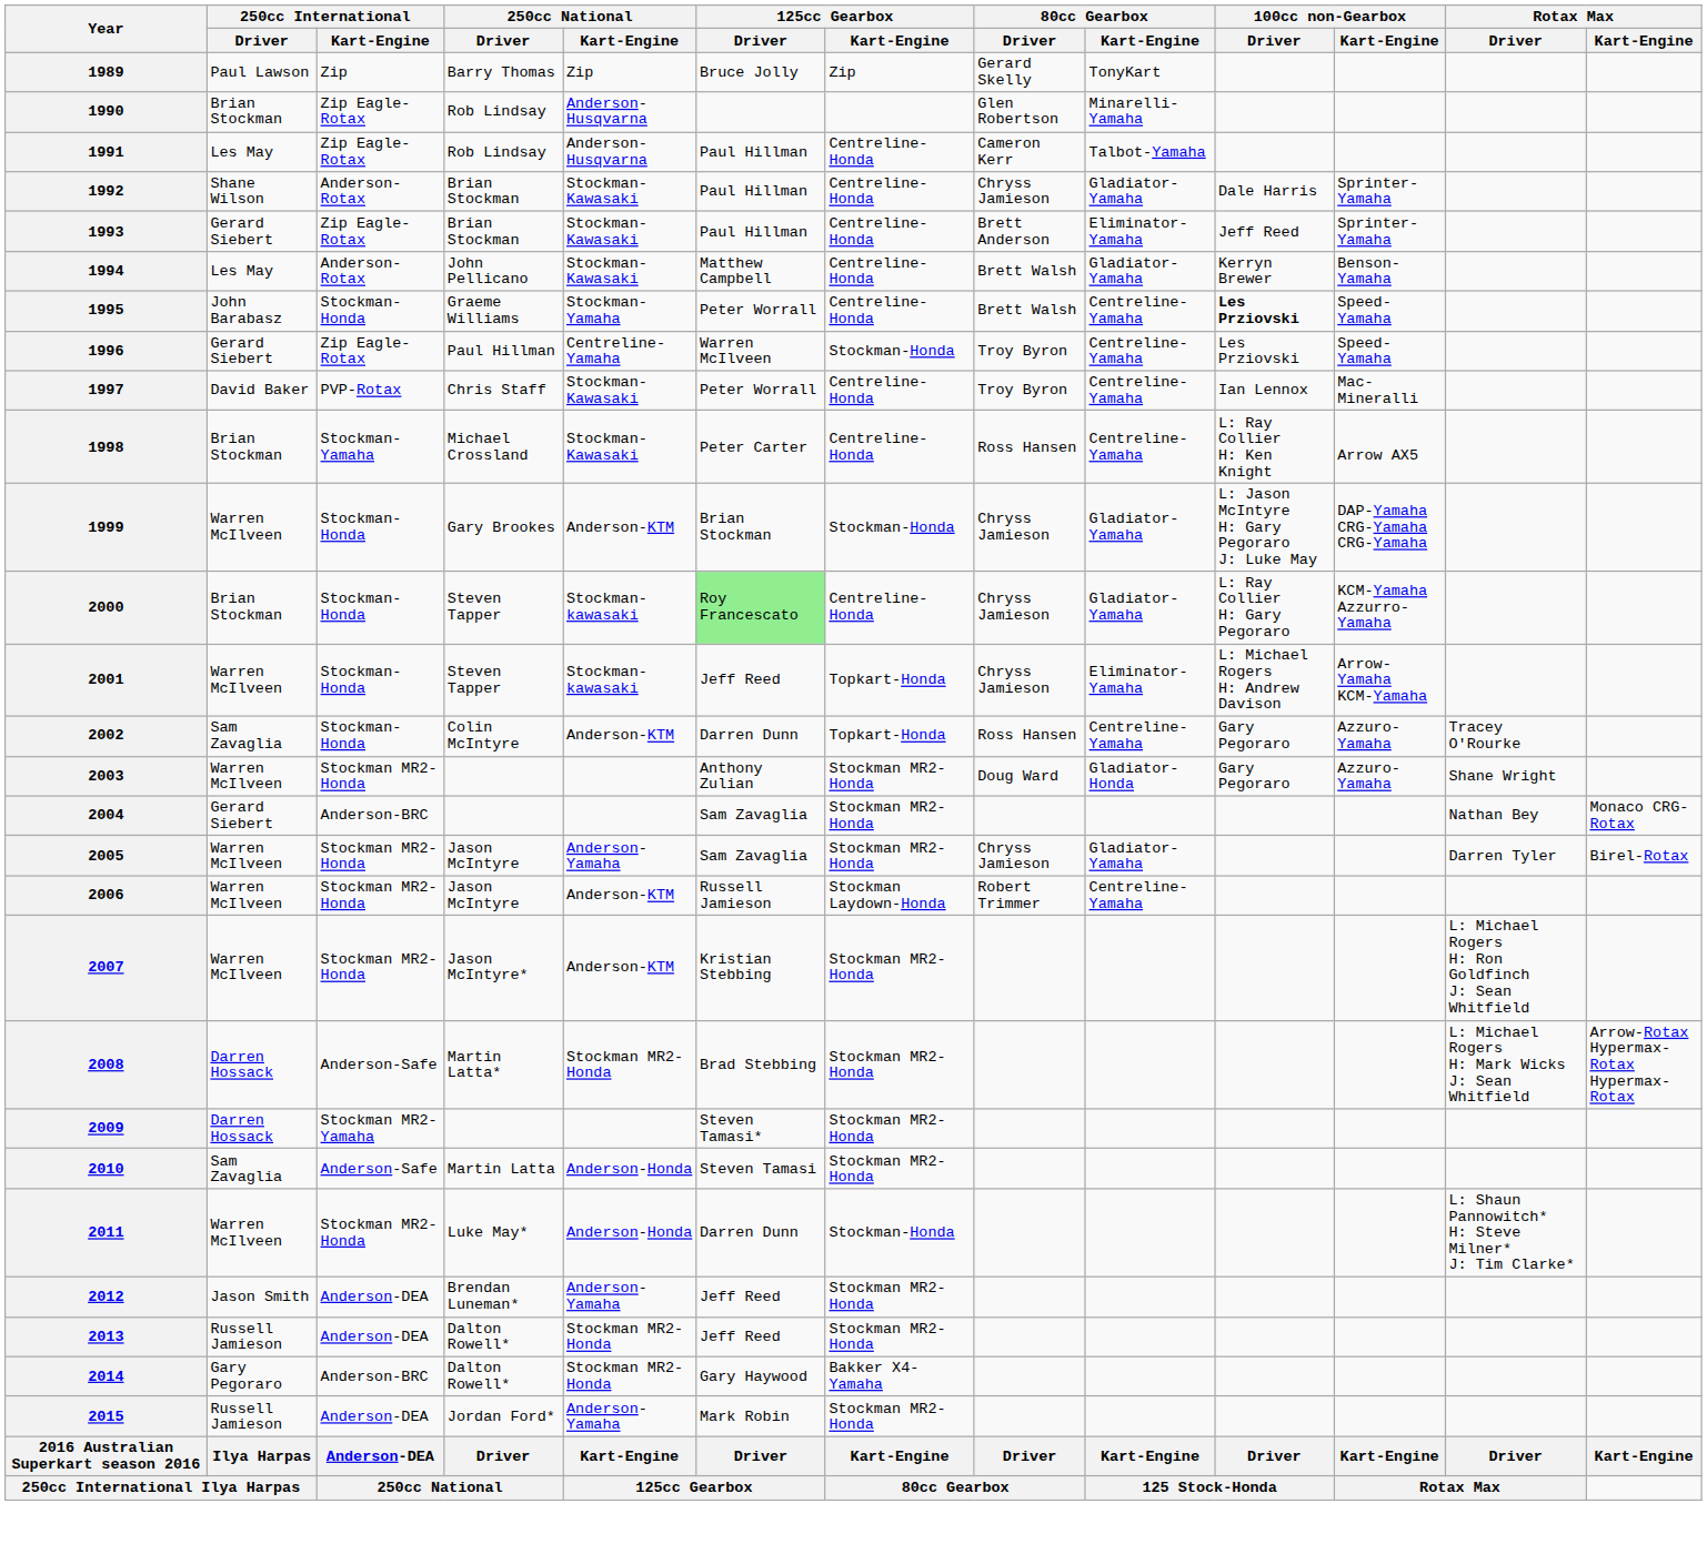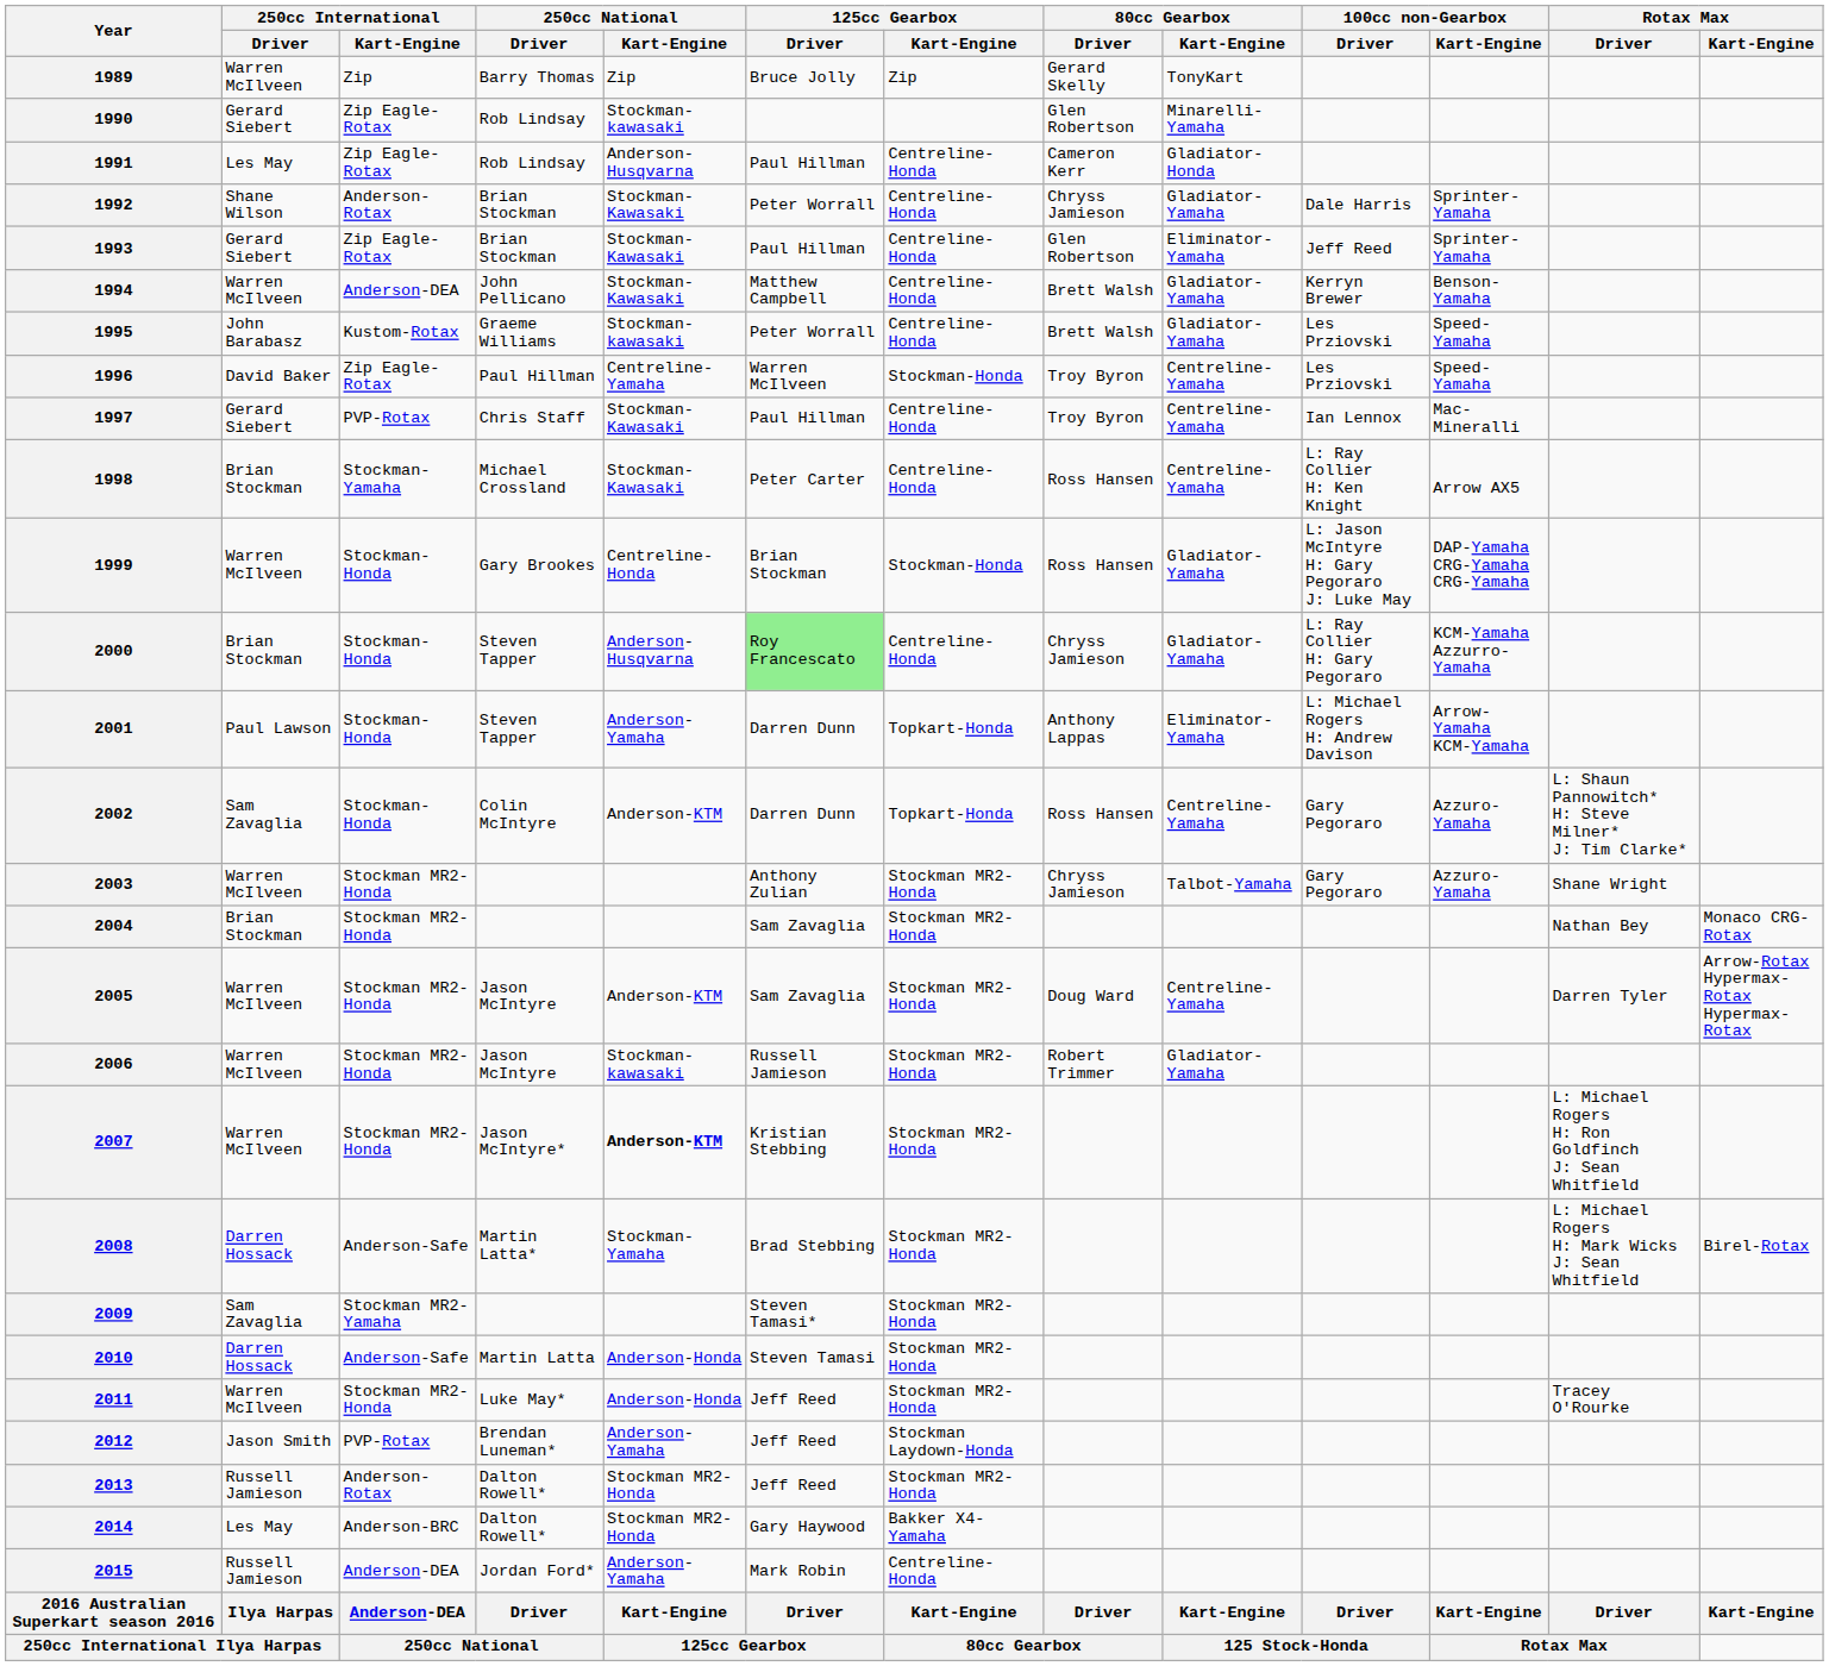1989 | 250cc International / Driver: Paul Lawson -> Warren McIlveen
1990 | 250cc International / Driver: Brian Stockman -> Gerard Siebert
1990 | 250cc National / Kart-Engine: Anderson-Husqvarna -> Stockman-kawasaki
1991 | 80cc Gearbox / Kart-Engine: Talbot-Yamaha -> Gladiator-Honda
1992 | 125cc Gearbox / Driver: Paul Hillman -> Peter Worrall
1993 | 80cc Gearbox / Driver: Brett Anderson -> Glen Robertson
1994 | 250cc International / Driver: Les May -> Warren McIlveen
1994 | 250cc International / Kart-Engine: Anderson-Rotax -> Anderson-DEA
1995 | 250cc International / Kart-Engine: Stockman-Honda -> Kustom-Rotax
1995 | 250cc National / Kart-Engine: Stockman-Yamaha -> Stockman-kawasaki
1995 | 80cc Gearbox / Kart-Engine: Centreline-Yamaha -> Gladiator-Yamaha
1995 | 100cc non-Gearbox / Driver: bold -> normal
1996 | 250cc International / Driver: Gerard Siebert -> David Baker
1997 | 250cc International / Driver: David Baker -> Gerard Siebert
1997 | 125cc Gearbox / Driver: Peter Worrall -> Paul Hillman
1999 | 250cc National / Kart-Engine: Anderson-KTM -> Centreline-Honda
1999 | 80cc Gearbox / Driver: Chryss Jamieson -> Ross Hansen
2000 | 250cc National / Kart-Engine: Stockman-kawasaki -> Anderson-Husqvarna
2001 | 250cc International / Driver: Warren McIlveen -> Paul Lawson
2001 | 250cc National / Kart-Engine: Stockman-kawasaki -> Anderson-Yamaha
2001 | 125cc Gearbox / Driver: Jeff Reed -> Darren Dunn
2001 | 80cc Gearbox / Driver: Chryss Jamieson -> Anthony Lappas
2002 | Rotax Max / Driver: Tracey O'Rourke -> L: Shaun Pannowitch* H: Steve Milner* J: Tim Clarke*
2003 | 80cc Gearbox / Driver: Doug Ward -> Chryss Jamieson
2003 | 80cc Gearbox / Kart-Engine: Gladiator-Honda -> Talbot-Yamaha
2004 | 250cc International / Driver: Gerard Siebert -> Brian Stockman
2004 | 250cc International / Kart-Engine: Anderson-BRC -> Stockman MR2-Honda
2005 | 250cc National / Kart-Engine: Anderson-Yamaha -> Anderson-KTM
2005 | 80cc Gearbox / Driver: Chryss Jamieson -> Doug Ward
2005 | 80cc Gearbox / Kart-Engine: Gladiator-Yamaha -> Centreline-Yamaha
2005 | Rotax Max / Kart-Engine: Birel-Rotax -> Arrow-Rotax Hypermax-Rotax Hypermax-Rotax
2006 | 250cc National / Kart-Engine: Anderson-KTM -> Stockman-kawasaki
2006 | 125cc Gearbox / Kart-Engine: Stockman Laydown-Honda -> Stockman MR2-Honda
2006 | 80cc Gearbox / Kart-Engine: Centreline-Yamaha -> Gladiator-Yamaha
2007 | 250cc National / Kart-Engine: normal -> bold
2008 | 250cc National / Kart-Engine: Stockman MR2-Honda -> Stockman-Yamaha
2008 | Rotax Max / Kart-Engine: Arrow-Rotax Hypermax-Rotax Hypermax-Rotax -> Birel-Rotax
2009 | 250cc International / Driver: Darren Hossack -> Sam Zavaglia
2010 | 250cc International / Driver: Sam Zavaglia -> Darren Hossack
2011 | 125cc Gearbox / Driver: Darren Dunn -> Jeff Reed
2011 | 125cc Gearbox / Kart-Engine: Stockman-Honda -> Stockman MR2-Honda
2011 | Rotax Max / Driver: L: Shaun Pannowitch* H: Steve Milner* J: Tim Clarke* -> Tracey O'Rourke
2012 | 250cc International / Kart-Engine: Anderson-DEA -> PVP-Rotax
2012 | 125cc Gearbox / Kart-Engine: Stockman MR2-Honda -> Stockman Laydown-Honda
2013 | 250cc International / Kart-Engine: Anderson-DEA -> Anderson-Rotax
2014 | 250cc International / Driver: Gary Pegoraro -> Les May
2015 | 125cc Gearbox / Kart-Engine: Stockman MR2-Honda -> Centreline-Honda
